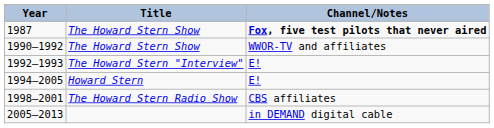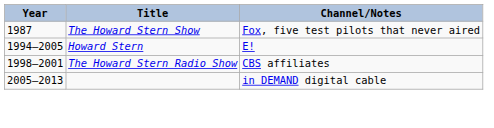1987 | Channel/Notes: bold -> normal
- row: 1990–1992 | The Howard Stern Show | WWOR-TV and affiliates
- row: 1992–1993 | The Howard Stern "Interview" | E!
